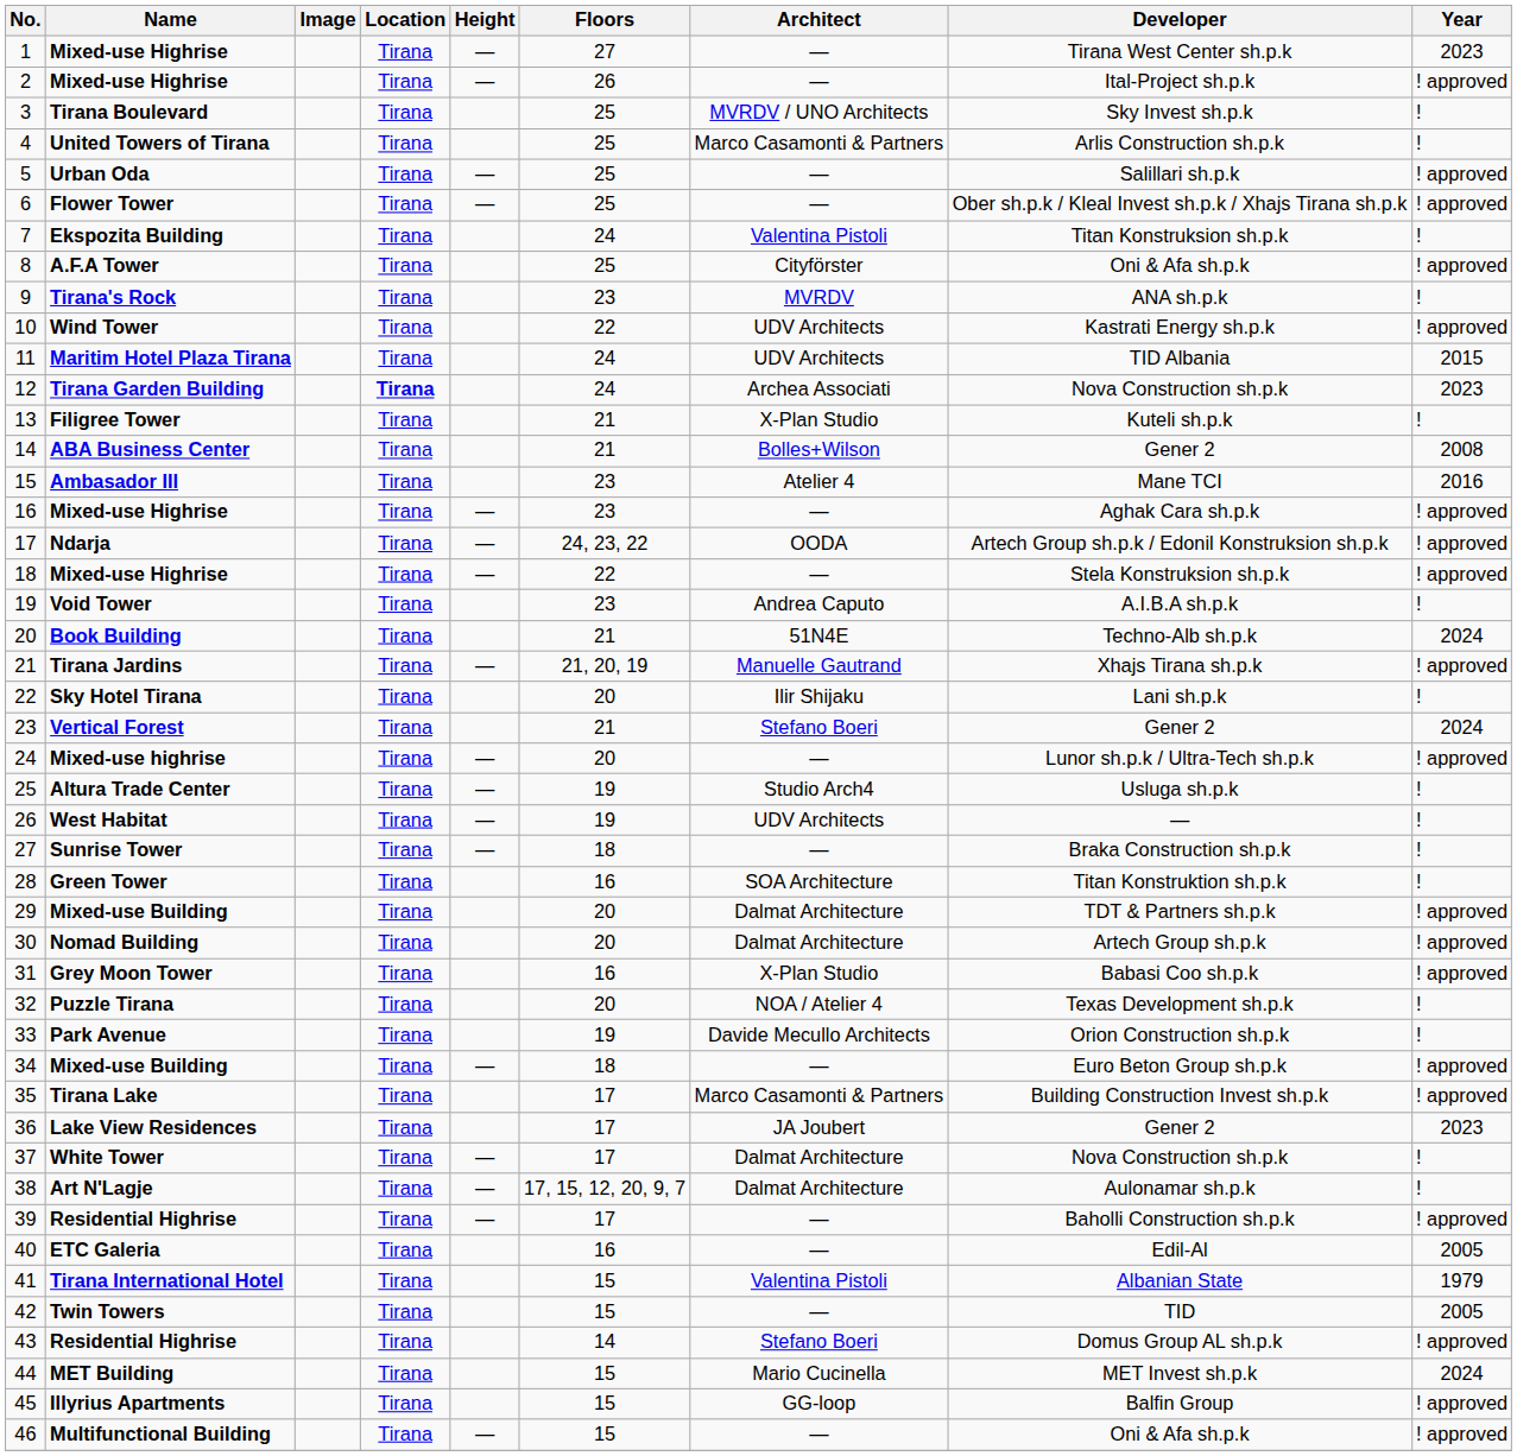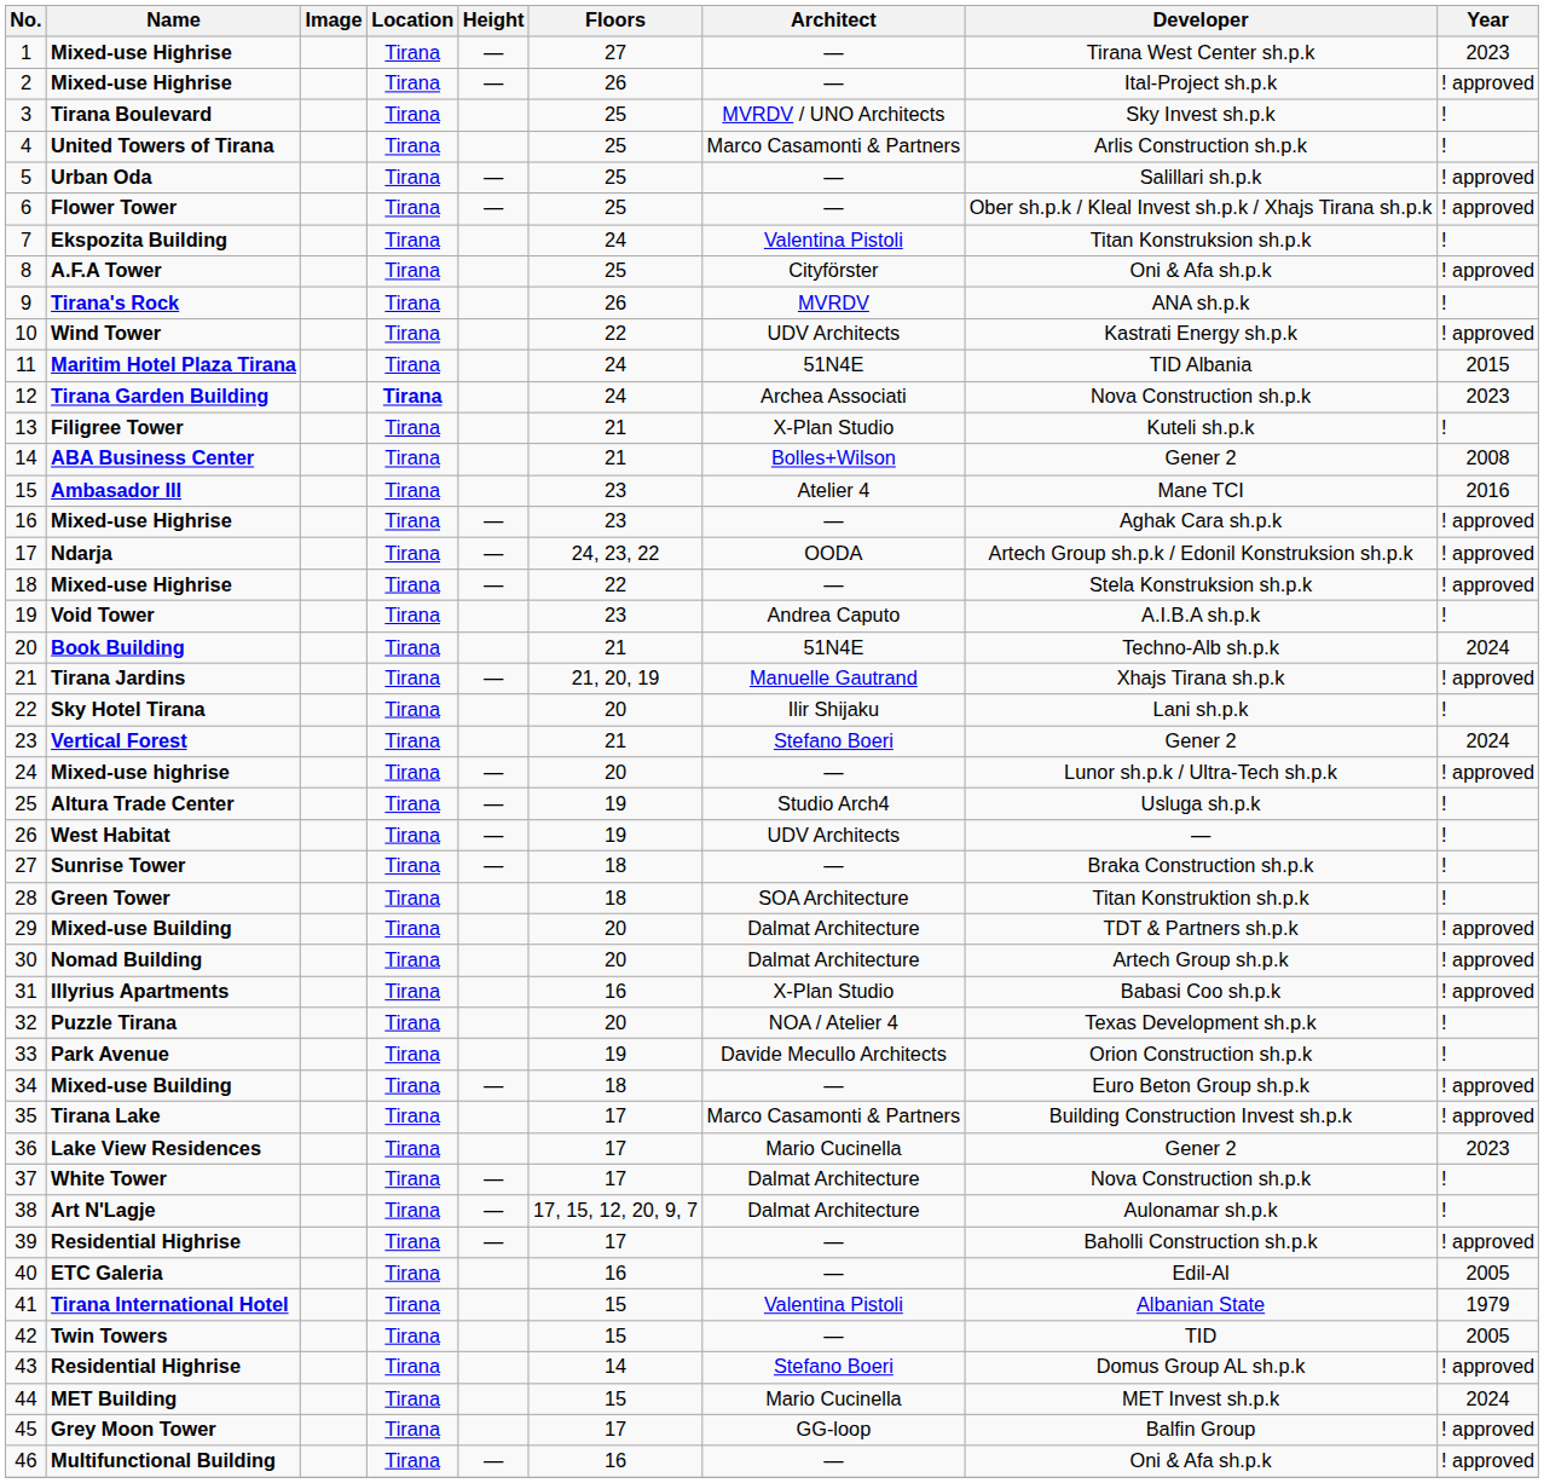9 | Floors: 23 -> 26
11 | Architect: UDV Architects -> 51N4E
28 | Floors: 16 -> 18
31 | Name: Grey Moon Tower -> Illyrius Apartments
36 | Architect: JA Joubert -> Mario Cucinella
45 | Name: Illyrius Apartments -> Grey Moon Tower
45 | Floors: 15 -> 17
46 | Floors: 15 -> 16
